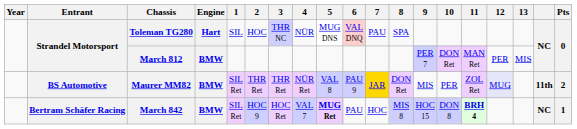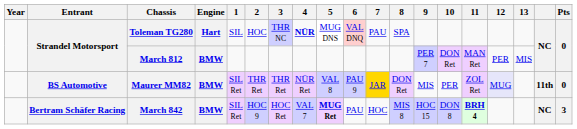Toleman TG280 | 4: normal -> bold
Maurer MM82 | Pts: 2 -> 0
March 842 | Pts: 1 -> 3
